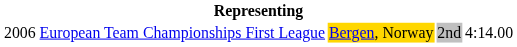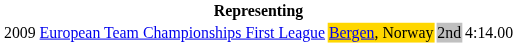European Team Championships First League | column 1: 2006 -> 2009
